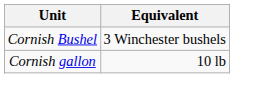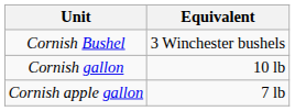+ row: Cornish apple gallon | 7 lb
